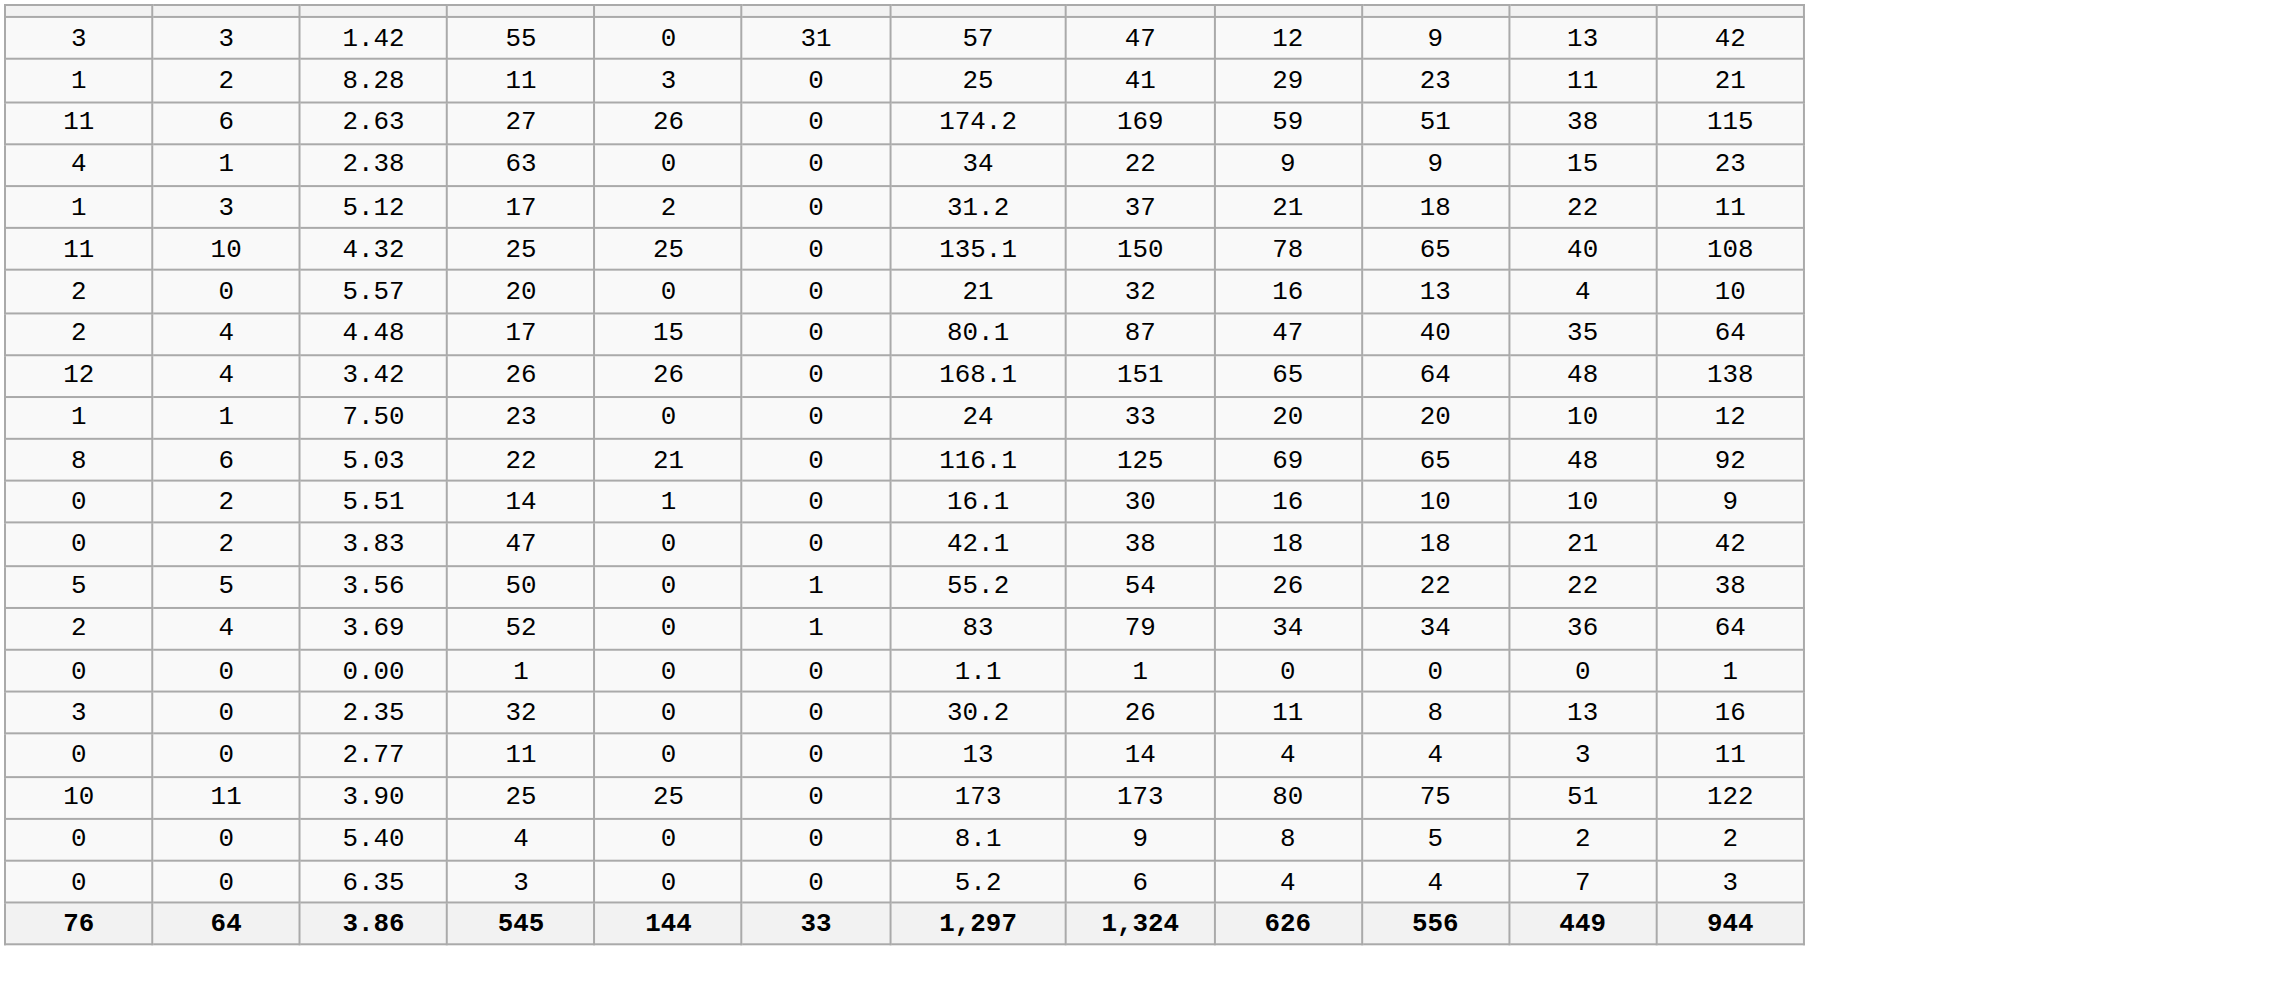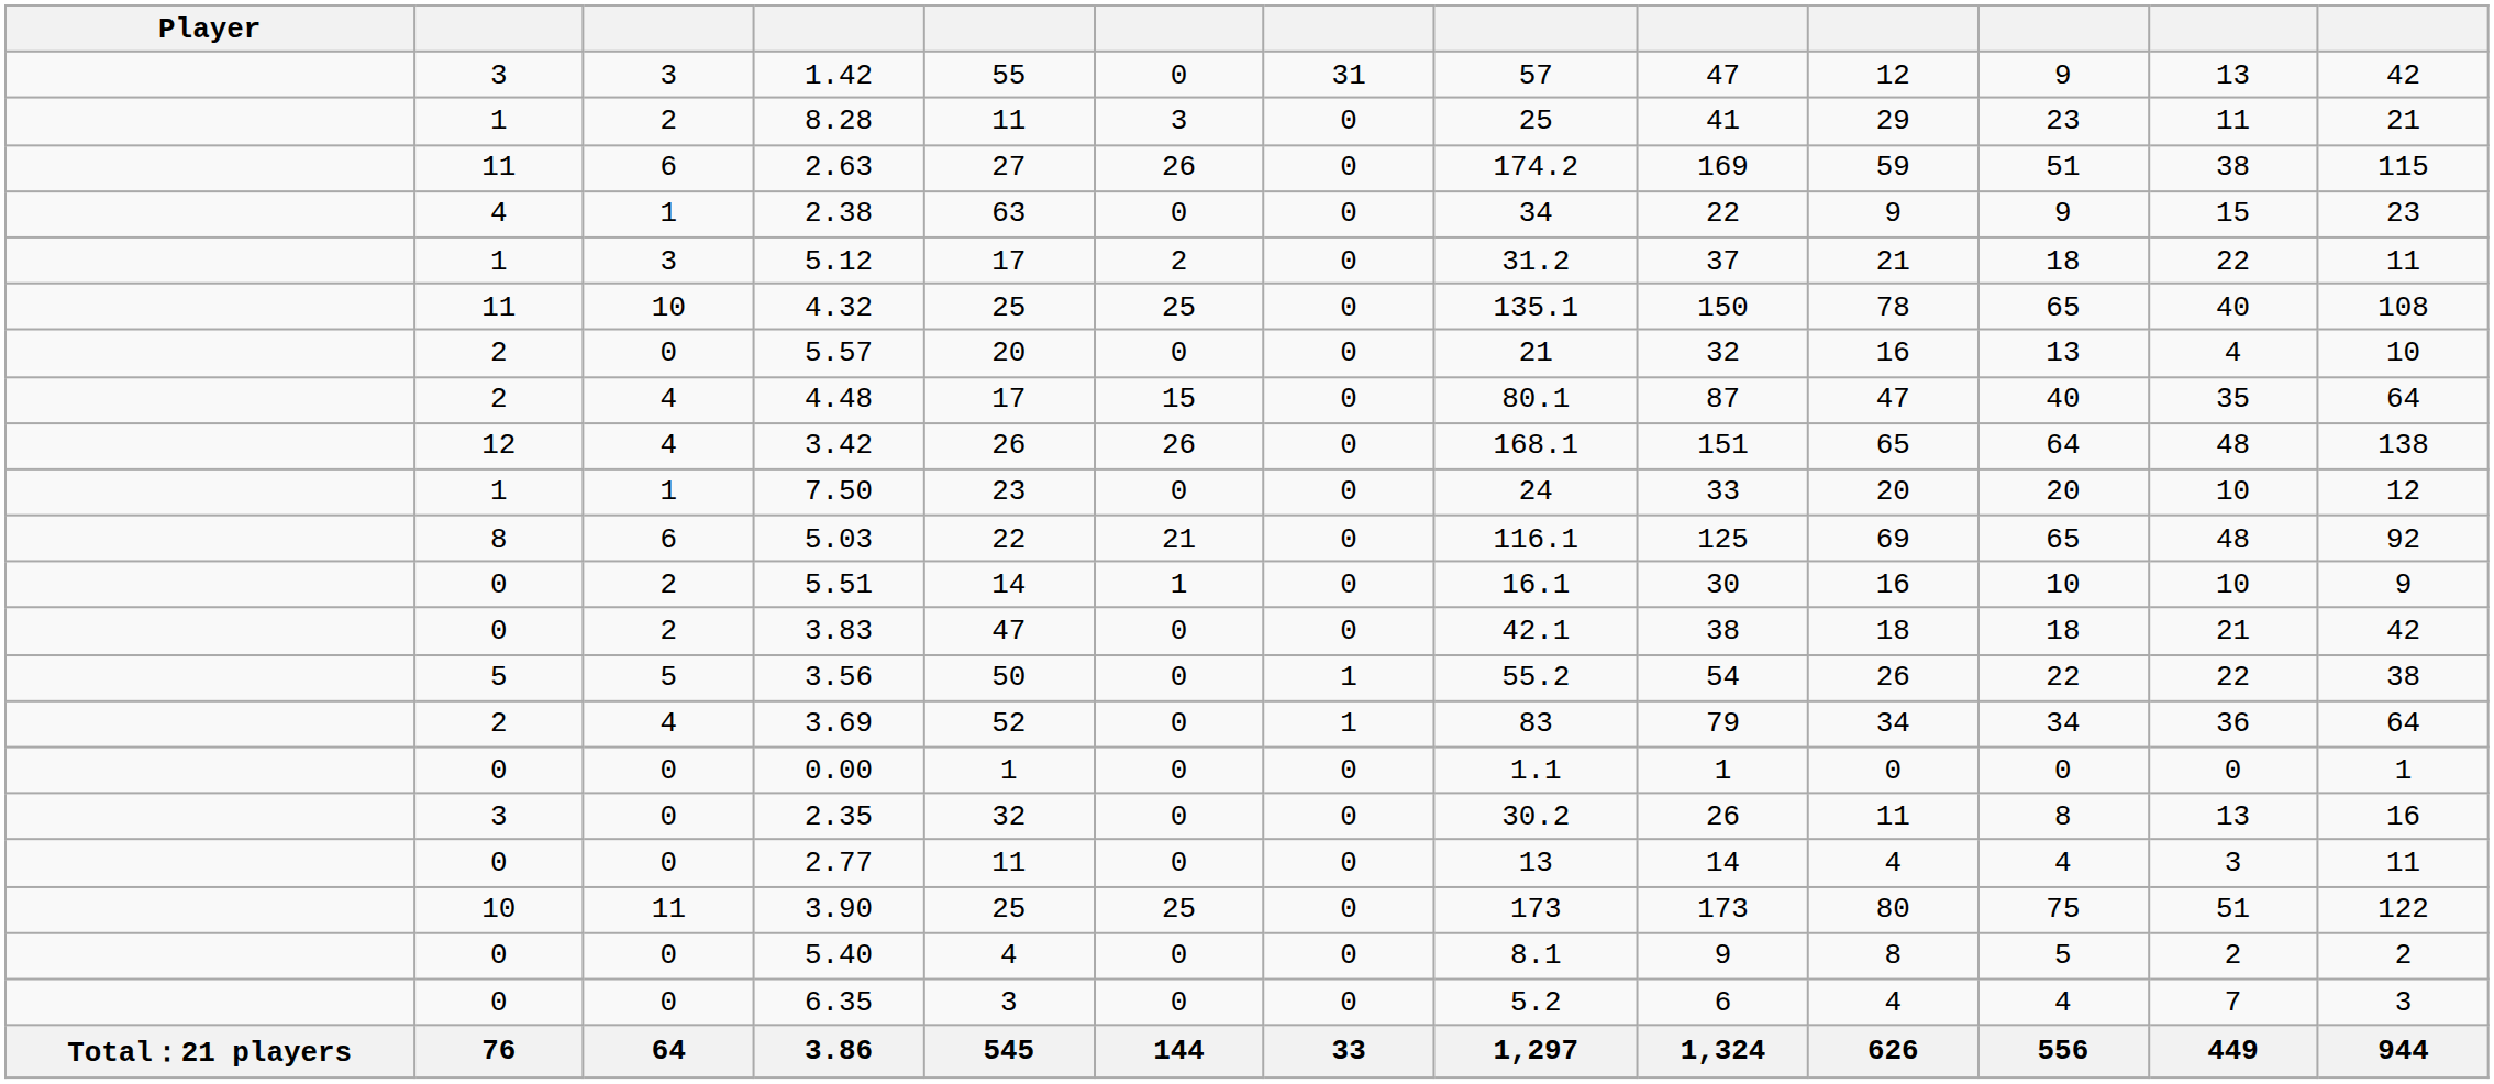+ column: Player | Total：21 players
